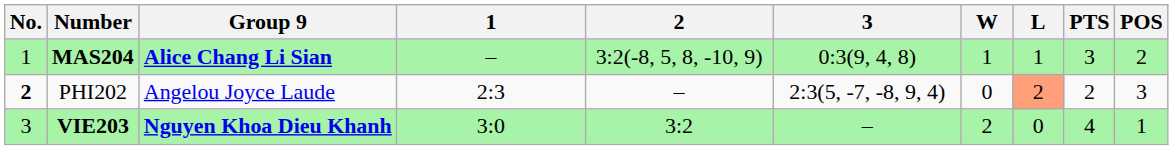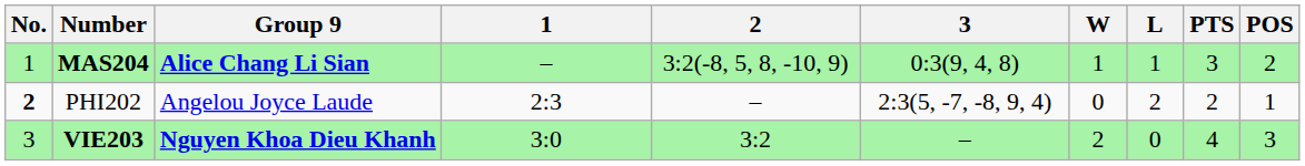PHI202 | L: lightsalmon background -> no background
PHI202 | POS: 3 -> 1
VIE203 | POS: 1 -> 3
